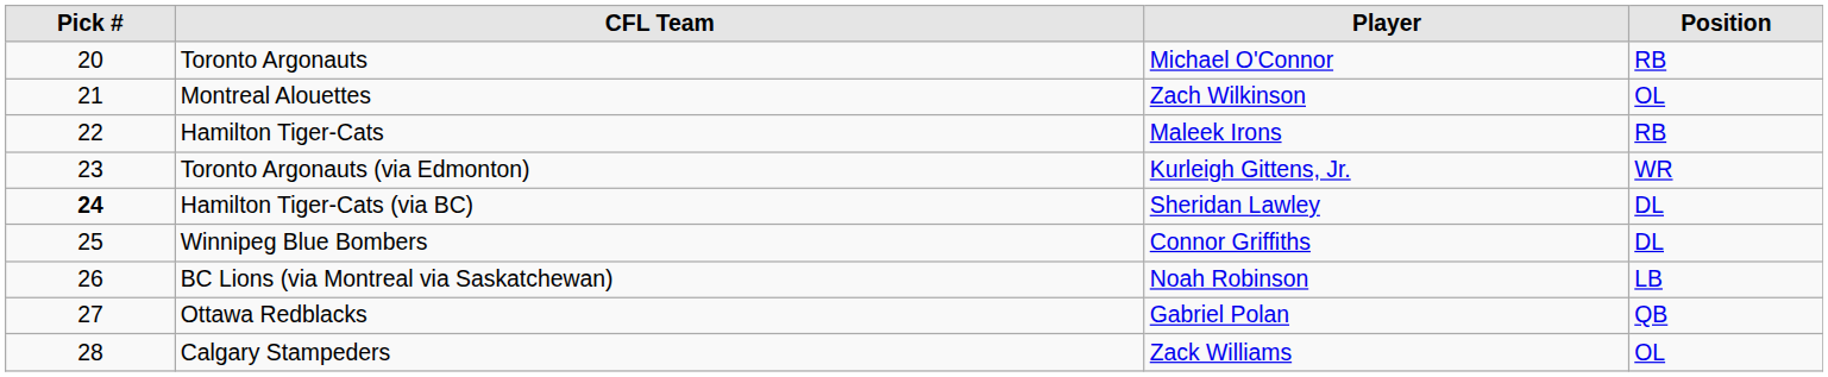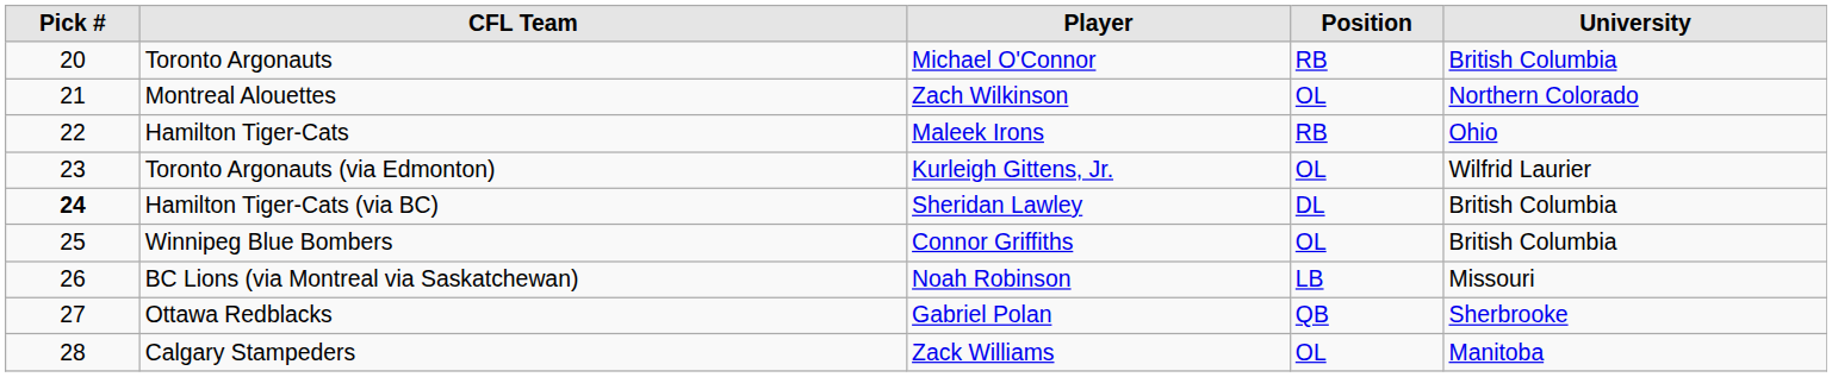+ column: University | British Columbia | Northern Colorado | Ohio | Wilfrid Laurier | British Columbia | British Columbia | Missouri | Sherbrooke | Manitoba
Toronto Argonauts (via Edmonton) | Position: WR -> OL
Winnipeg Blue Bombers | Position: DL -> OL
